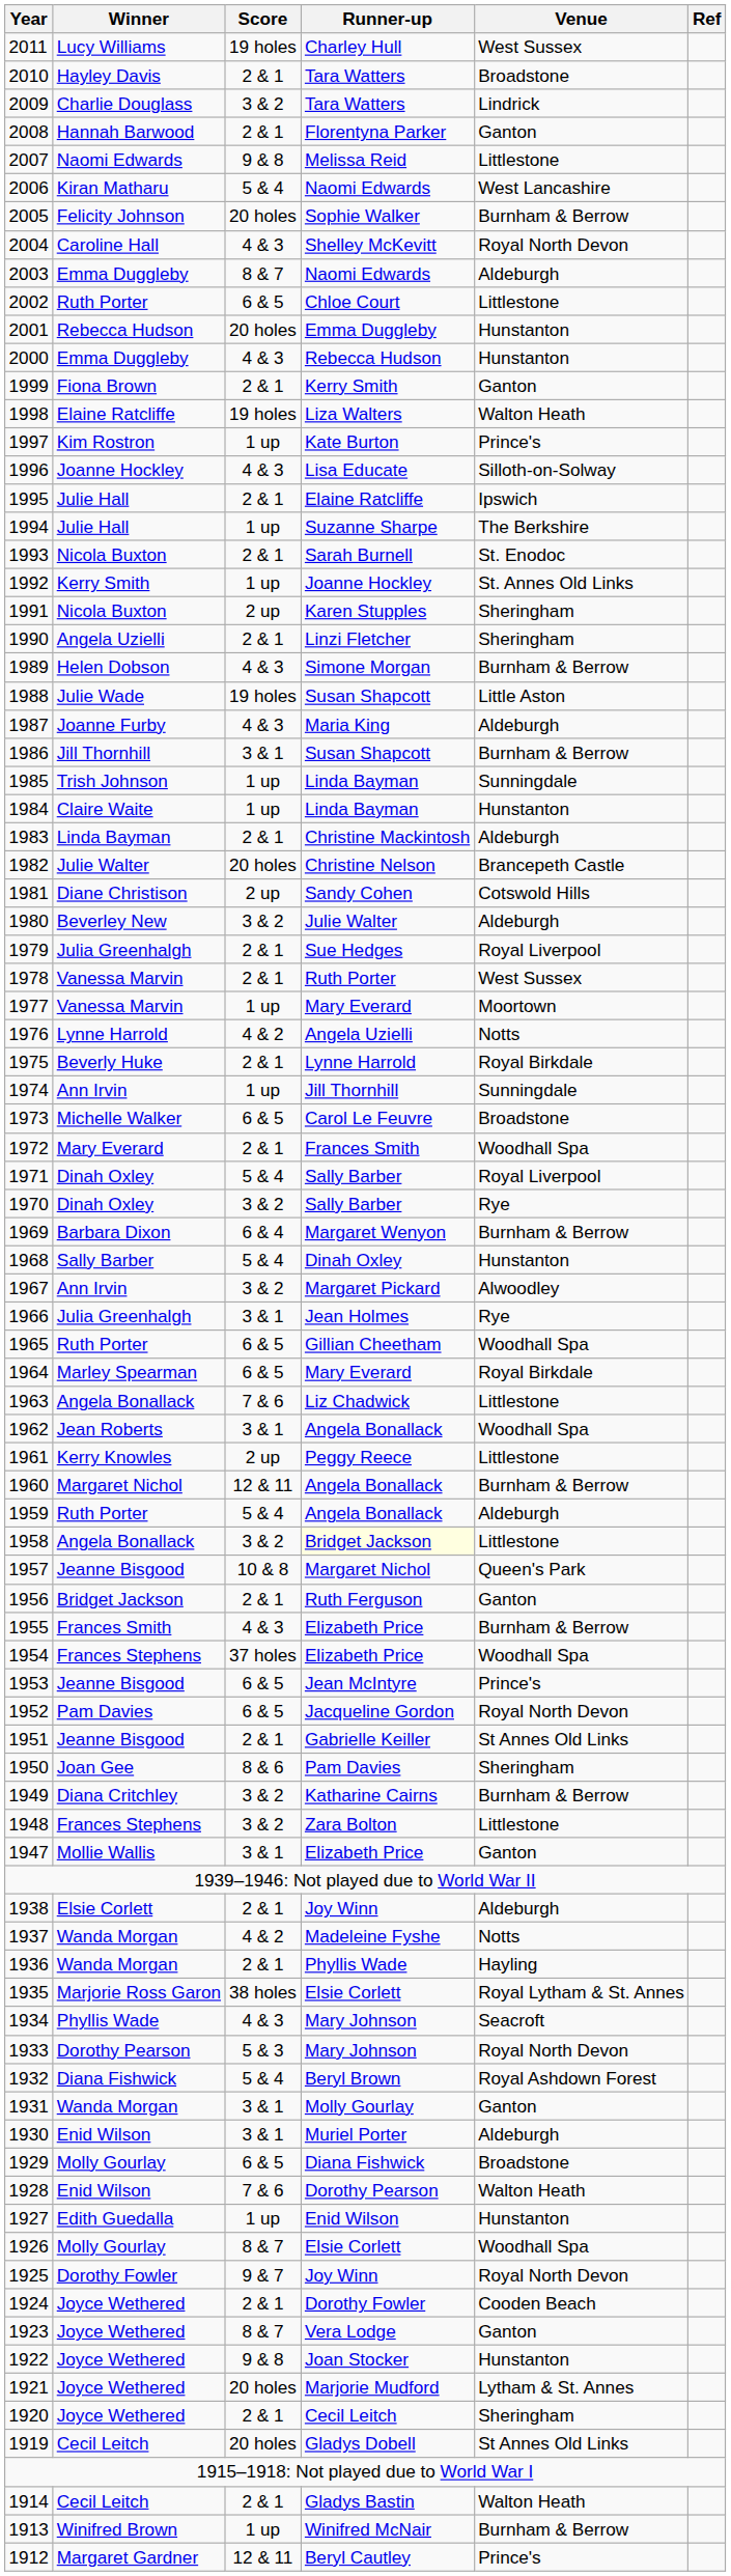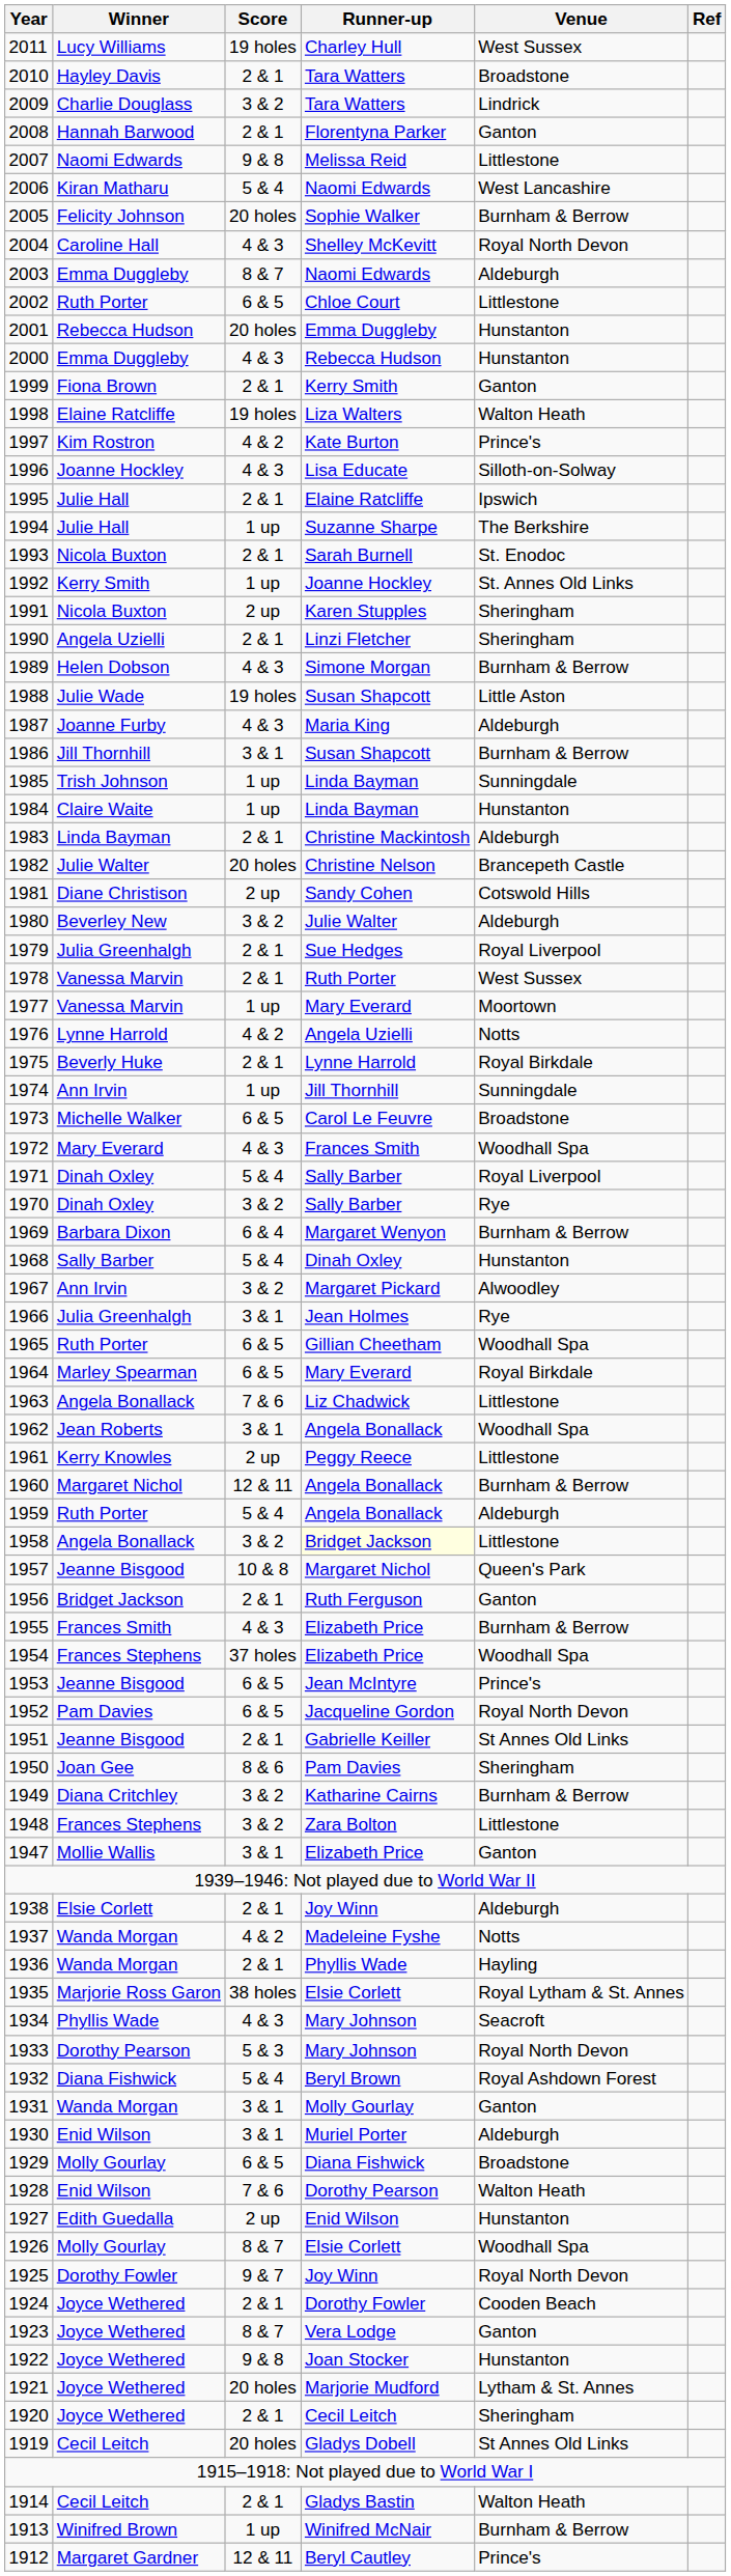1997 | Score: 1 up -> 4 & 2
1972 | Score: 2 & 1 -> 4 & 3
1927 | Score: 1 up -> 2 up
